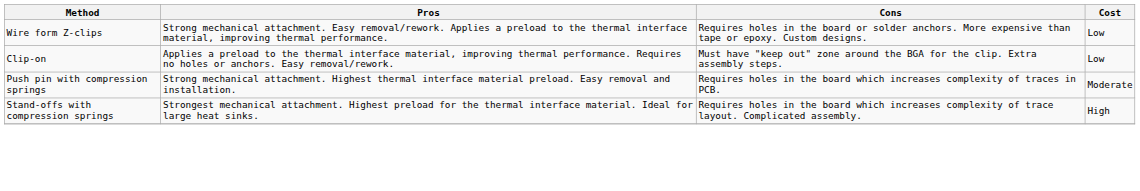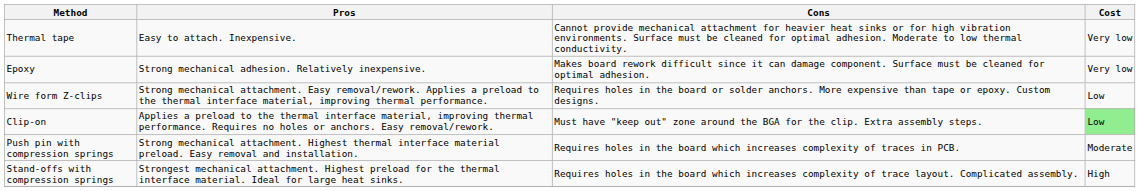+ row: Thermal tape | Easy to attach. Inexpensive. | Cannot provide mechanical attachment for heavier heat sinks or for high vibration environments. Surface must be cleaned for optimal adhesion. Moderate to low thermal conductivity. | Very low
+ row: Epoxy | Strong mechanical adhesion. Relatively inexpensive. | Makes board rework difficult since it can damage component. Surface must be cleaned for optimal adhesion. | Very low
Clip-on | Cost: no background -> lightgreen background
